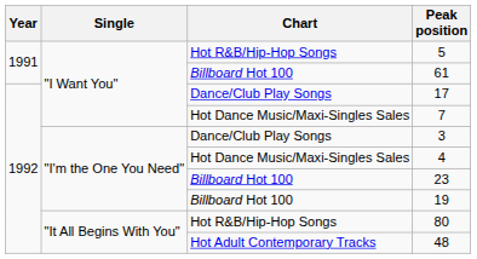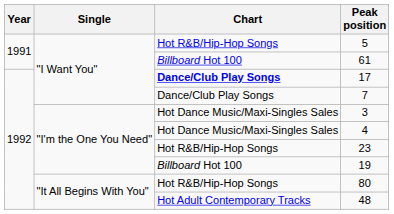17 | Chart: normal -> bold
7 | Chart: Hot Dance Music/Maxi-Singles Sales -> Dance/Club Play Songs
3 | Chart: Dance/Club Play Songs -> Hot Dance Music/Maxi-Singles Sales
23 | Chart: Billboard Hot 100 -> Hot R&B/Hip-Hop Songs
